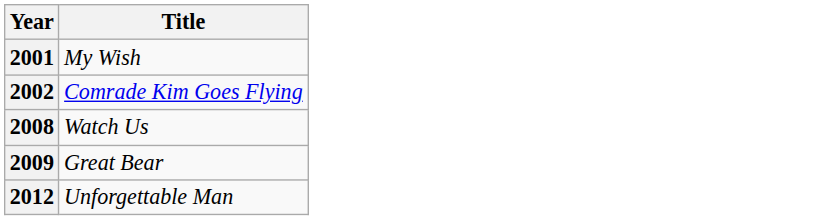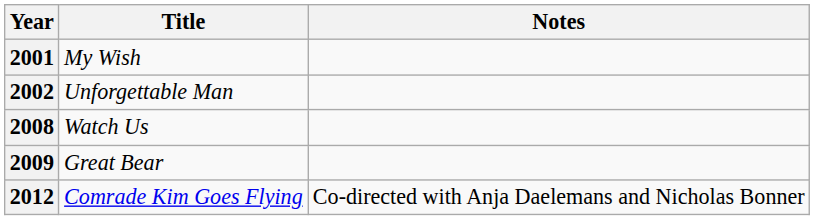+ column: Notes | Co-directed with Anja Daelemans and Nicholas Bonner
2002 | Title: Comrade Kim Goes Flying -> Unforgettable Man
2012 | Title: Unforgettable Man -> Comrade Kim Goes Flying
